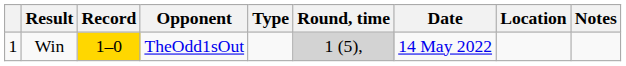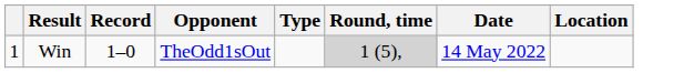- column: Notes
Win | Record: gold background -> no background
